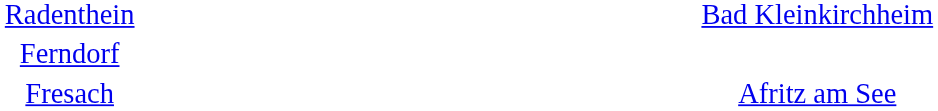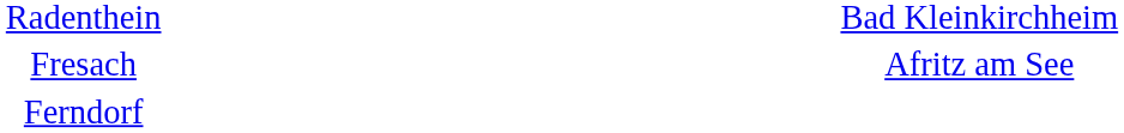rows swapped: Ferndorf <-> Fresach
